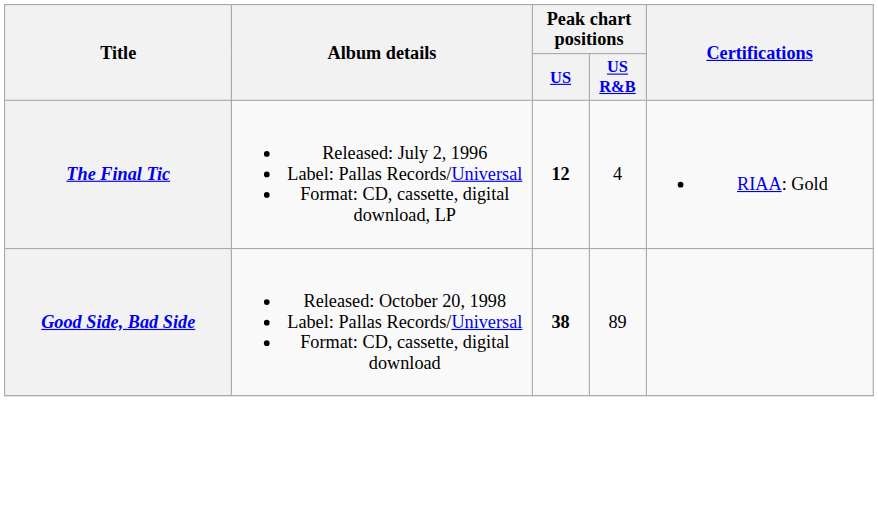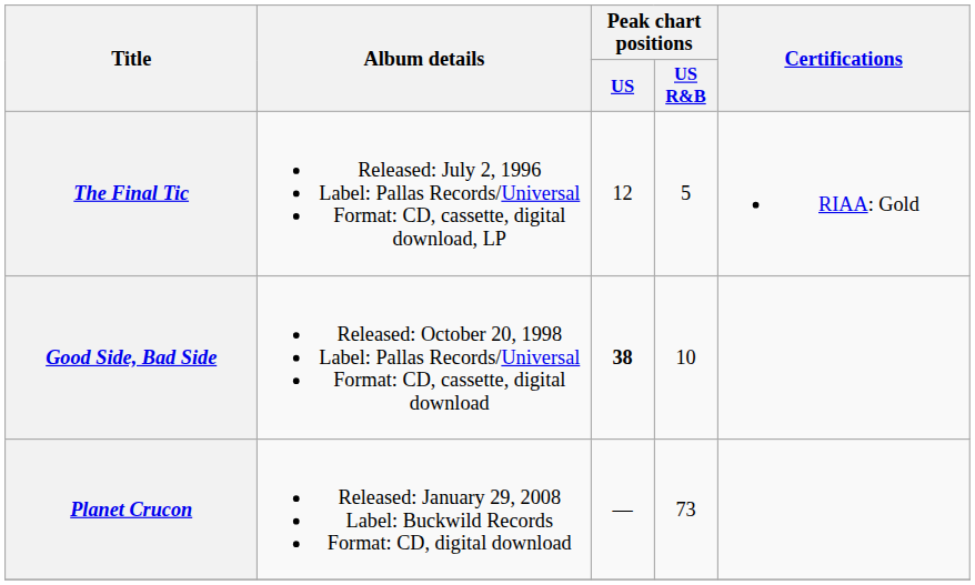The Final Tic | Peak chart positions / US: bold -> normal
The Final Tic | Peak chart positions / US R&B: 4 -> 5
Good Side, Bad Side | Peak chart positions / US R&B: 89 -> 10
+ row: Planet Crucon | Released: January 29, 2008 Label: Buckwild Records Format: CD, digital download | — | 73
